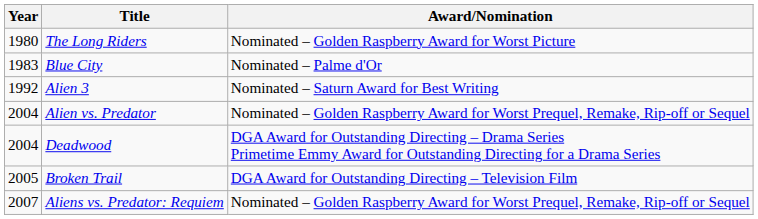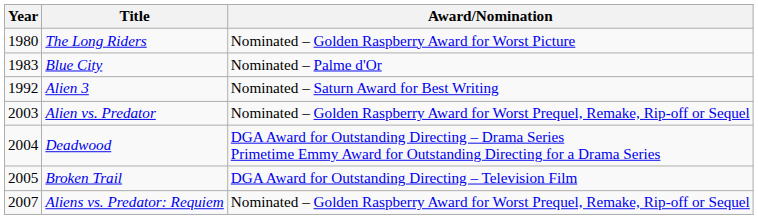Alien vs. Predator | Year: 2004 -> 2003
